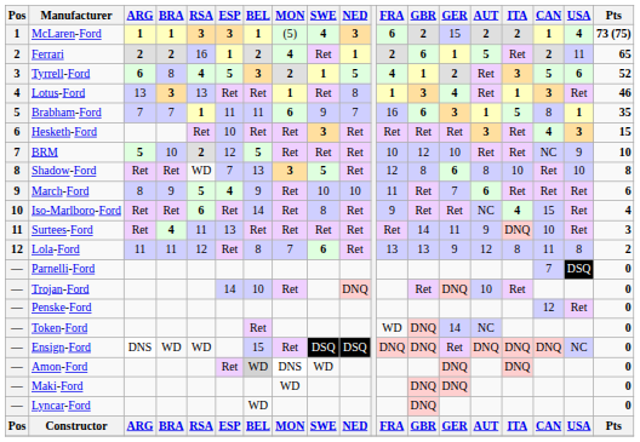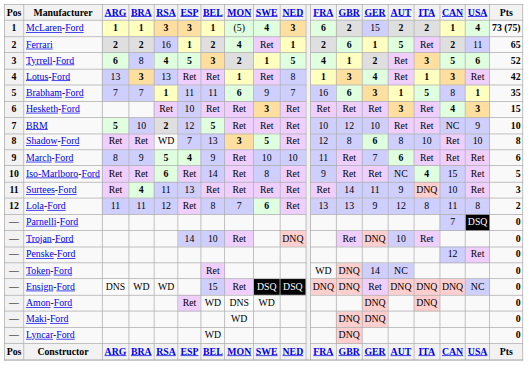Lotus-Ford | Pts: 46 -> 42
Iso-Marlboro-Ford | Pts: 4 -> 5
Amon-Ford | BEL: lightgrey background -> no background
